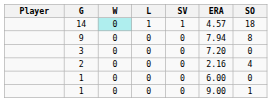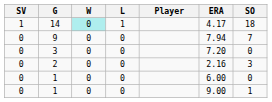columns swapped: Player <-> SV
14 | ERA: 4.57 -> 4.17
9 | SO: 8 -> 7
2 | SO: 4 -> 3
